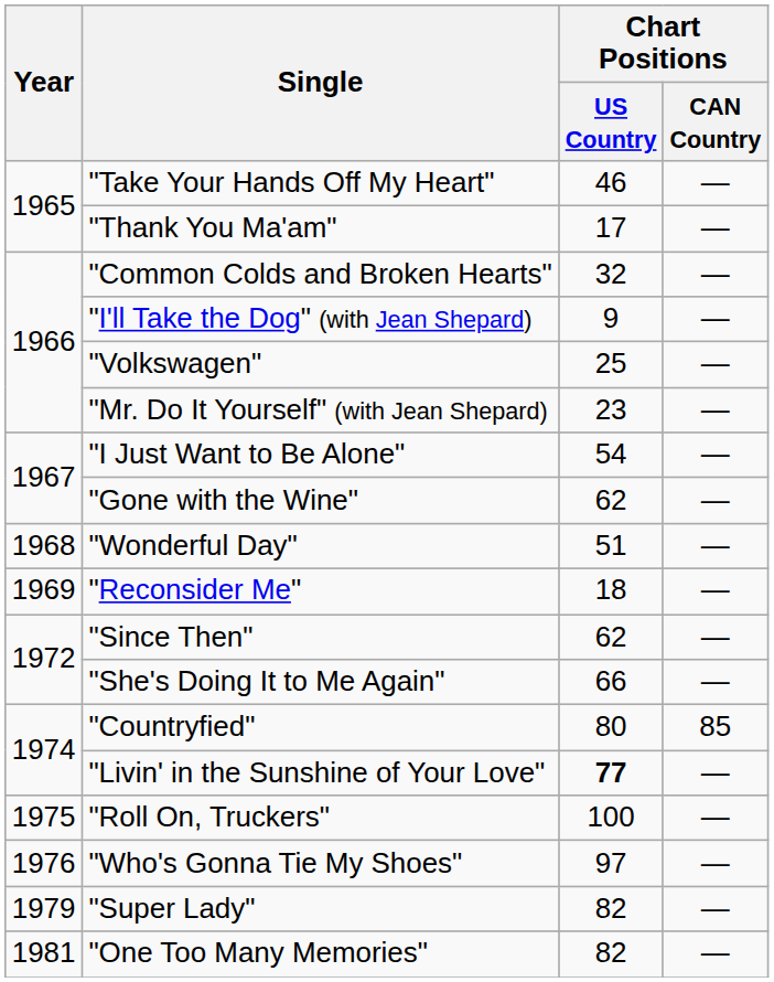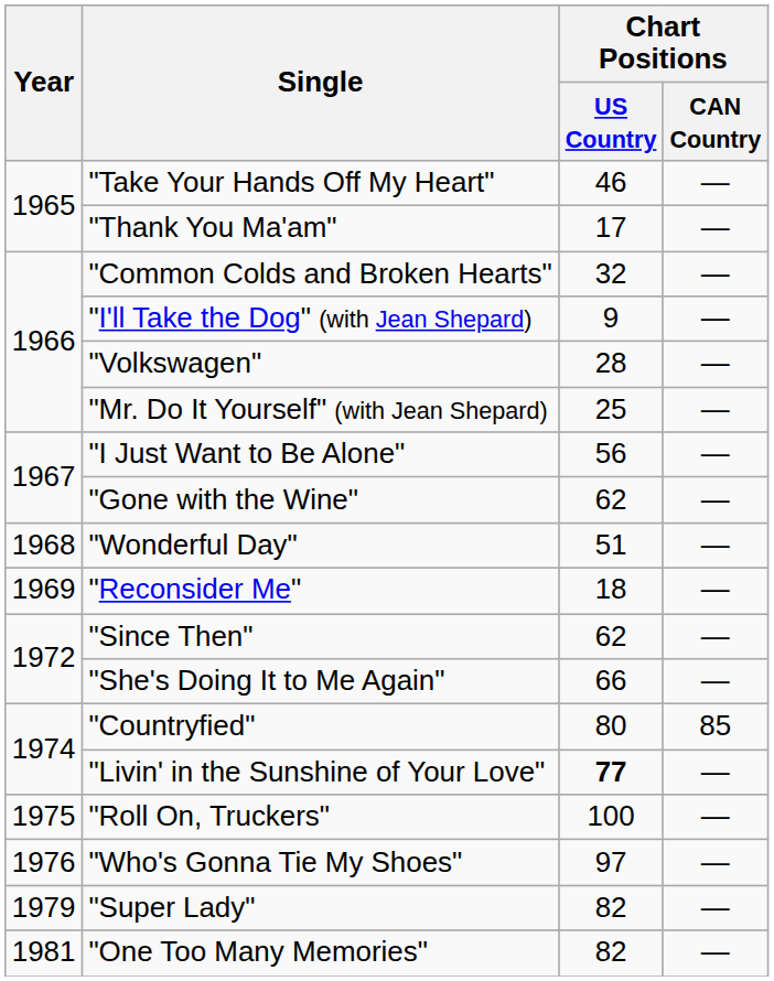"Volkswagen" | Chart Positions / US Country: 25 -> 28
"Mr. Do It Yourself" (with Jean Shepard) | Chart Positions / US Country: 23 -> 25
"I Just Want to Be Alone" | Chart Positions / US Country: 54 -> 56
